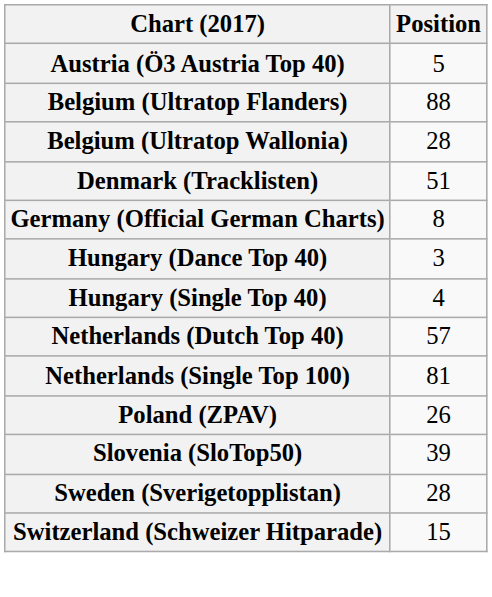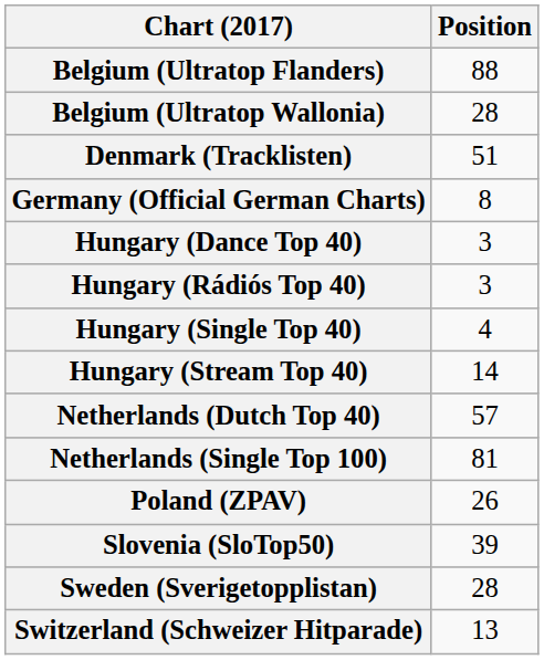- row: Austria (Ö3 Austria Top 40) | 5
+ row: Hungary (Rádiós Top 40) | 3
+ row: Hungary (Stream Top 40) | 14
Switzerland (Schweizer Hitparade) | Position: 15 -> 13
